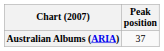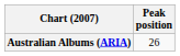Australian Albums (ARIA) | Peak position: 37 -> 26
